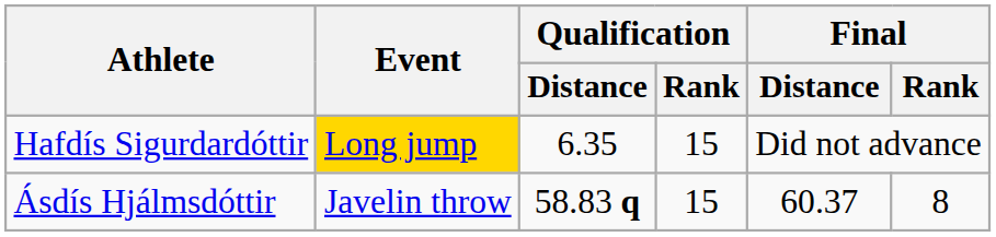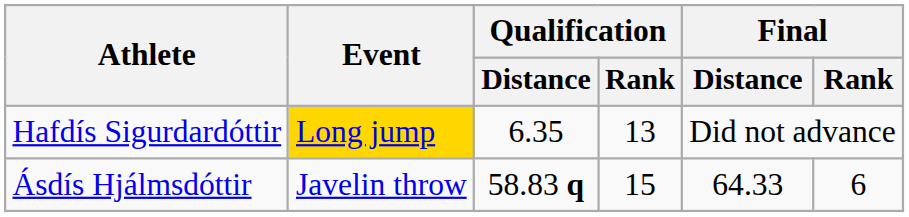Hafdís Sigurdardóttir | Qualification / Rank: 15 -> 13
Ásdís Hjálmsdóttir | Final / Distance: 60.37 -> 64.33
Ásdís Hjálmsdóttir | Final / Rank: 8 -> 6
